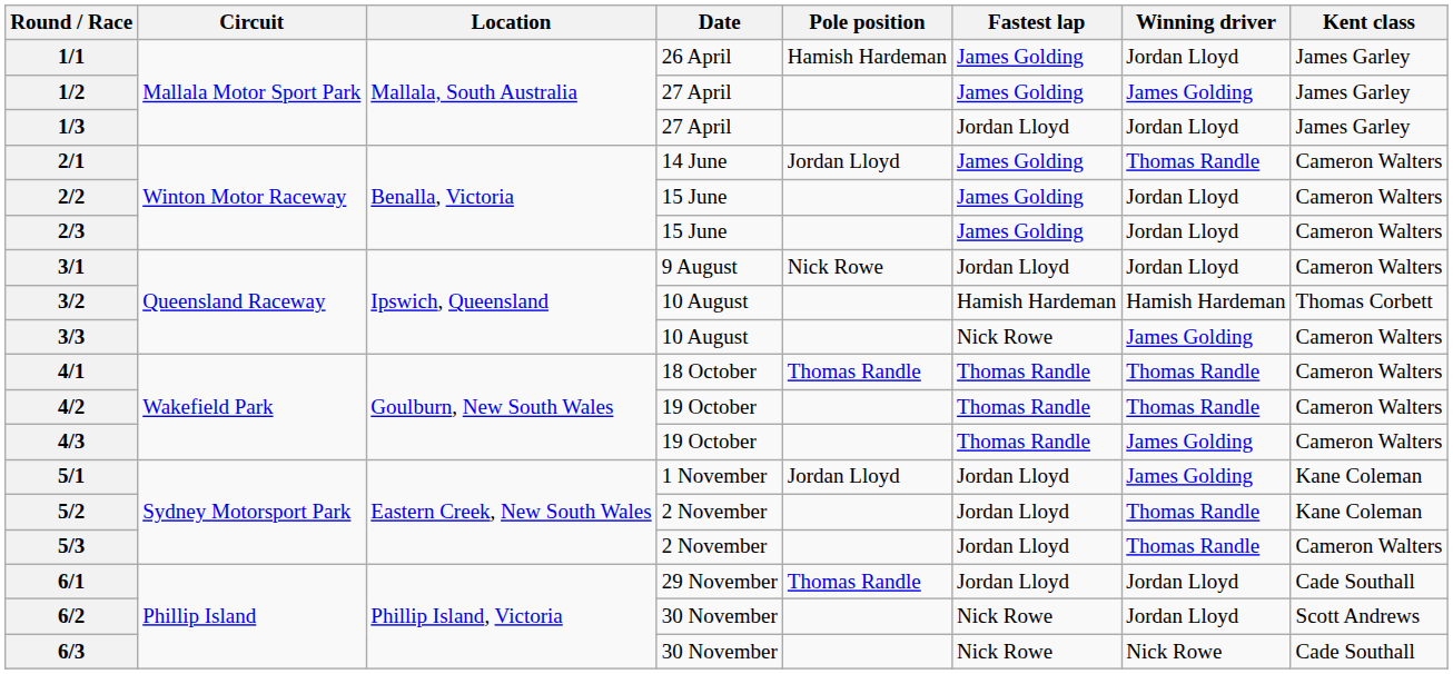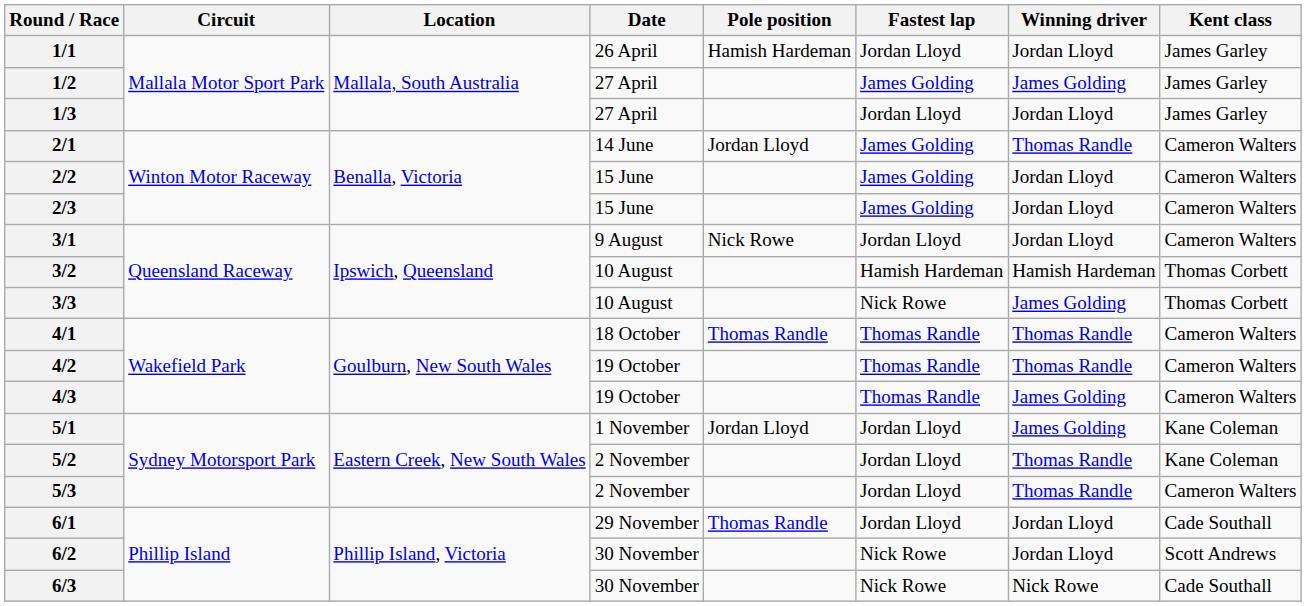1/1 | Fastest lap: James Golding -> Jordan Lloyd
3/3 | Kent class: Cameron Walters -> Thomas Corbett
